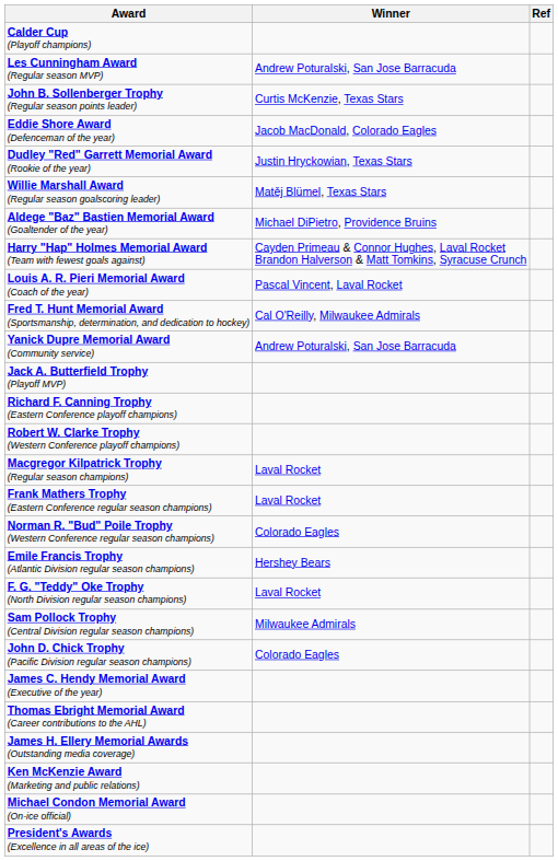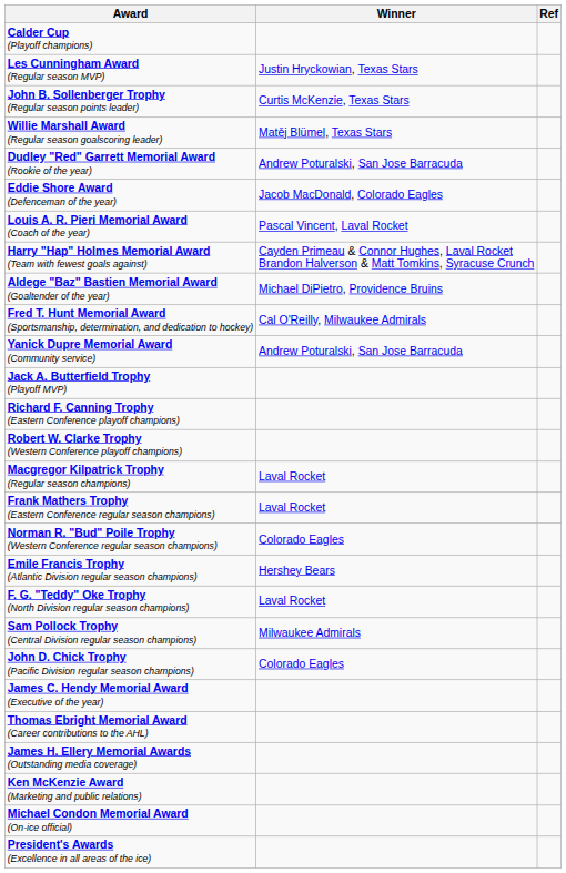Les Cunningham Award (Regular season MVP) | Winner: Andrew Poturalski, San Jose Barracuda -> Justin Hryckowian, Texas Stars
rows swapped: Willie Marshall Award (Regular season goalscoring leader) <-> Eddie Shore Award (Defenceman of the year)
Dudley "Red" Garrett Memorial Award (Rookie of the year) | Winner: Justin Hryckowian, Texas Stars -> Andrew Poturalski, San Jose Barracuda
rows swapped: Aldege "Baz" Bastien Memorial Award (Goaltender of the year) <-> Louis A. R. Pieri Memorial Award (Coach of the year)
